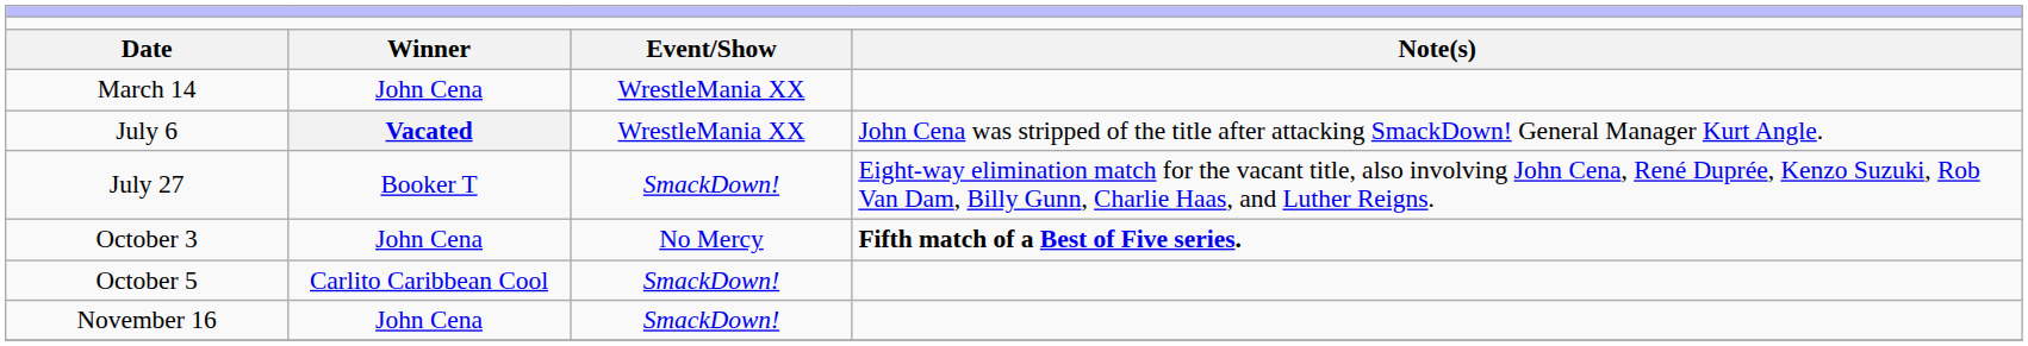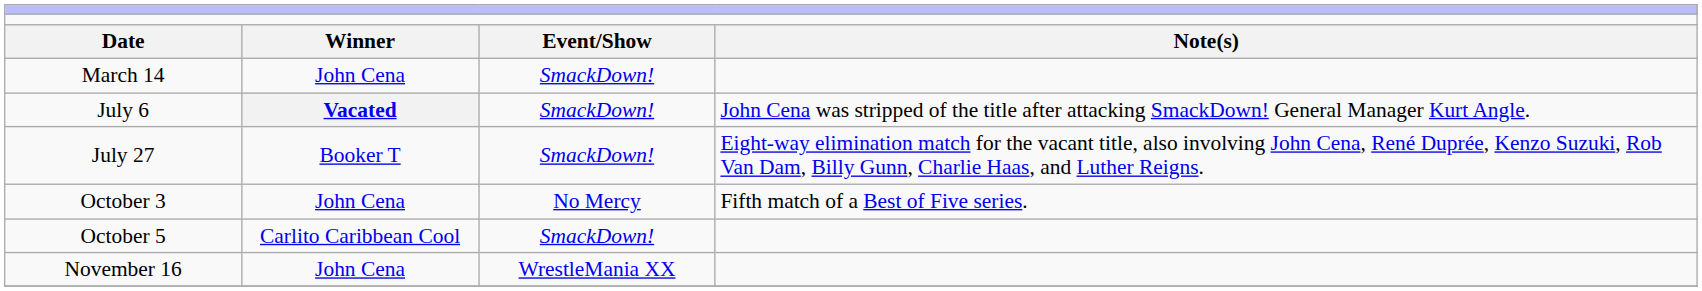March 14 | column 3: WrestleMania XX -> SmackDown!
July 6 | column 3: WrestleMania XX -> SmackDown!
October 3 | column 4: bold -> normal
November 16 | column 3: SmackDown! -> WrestleMania XX
